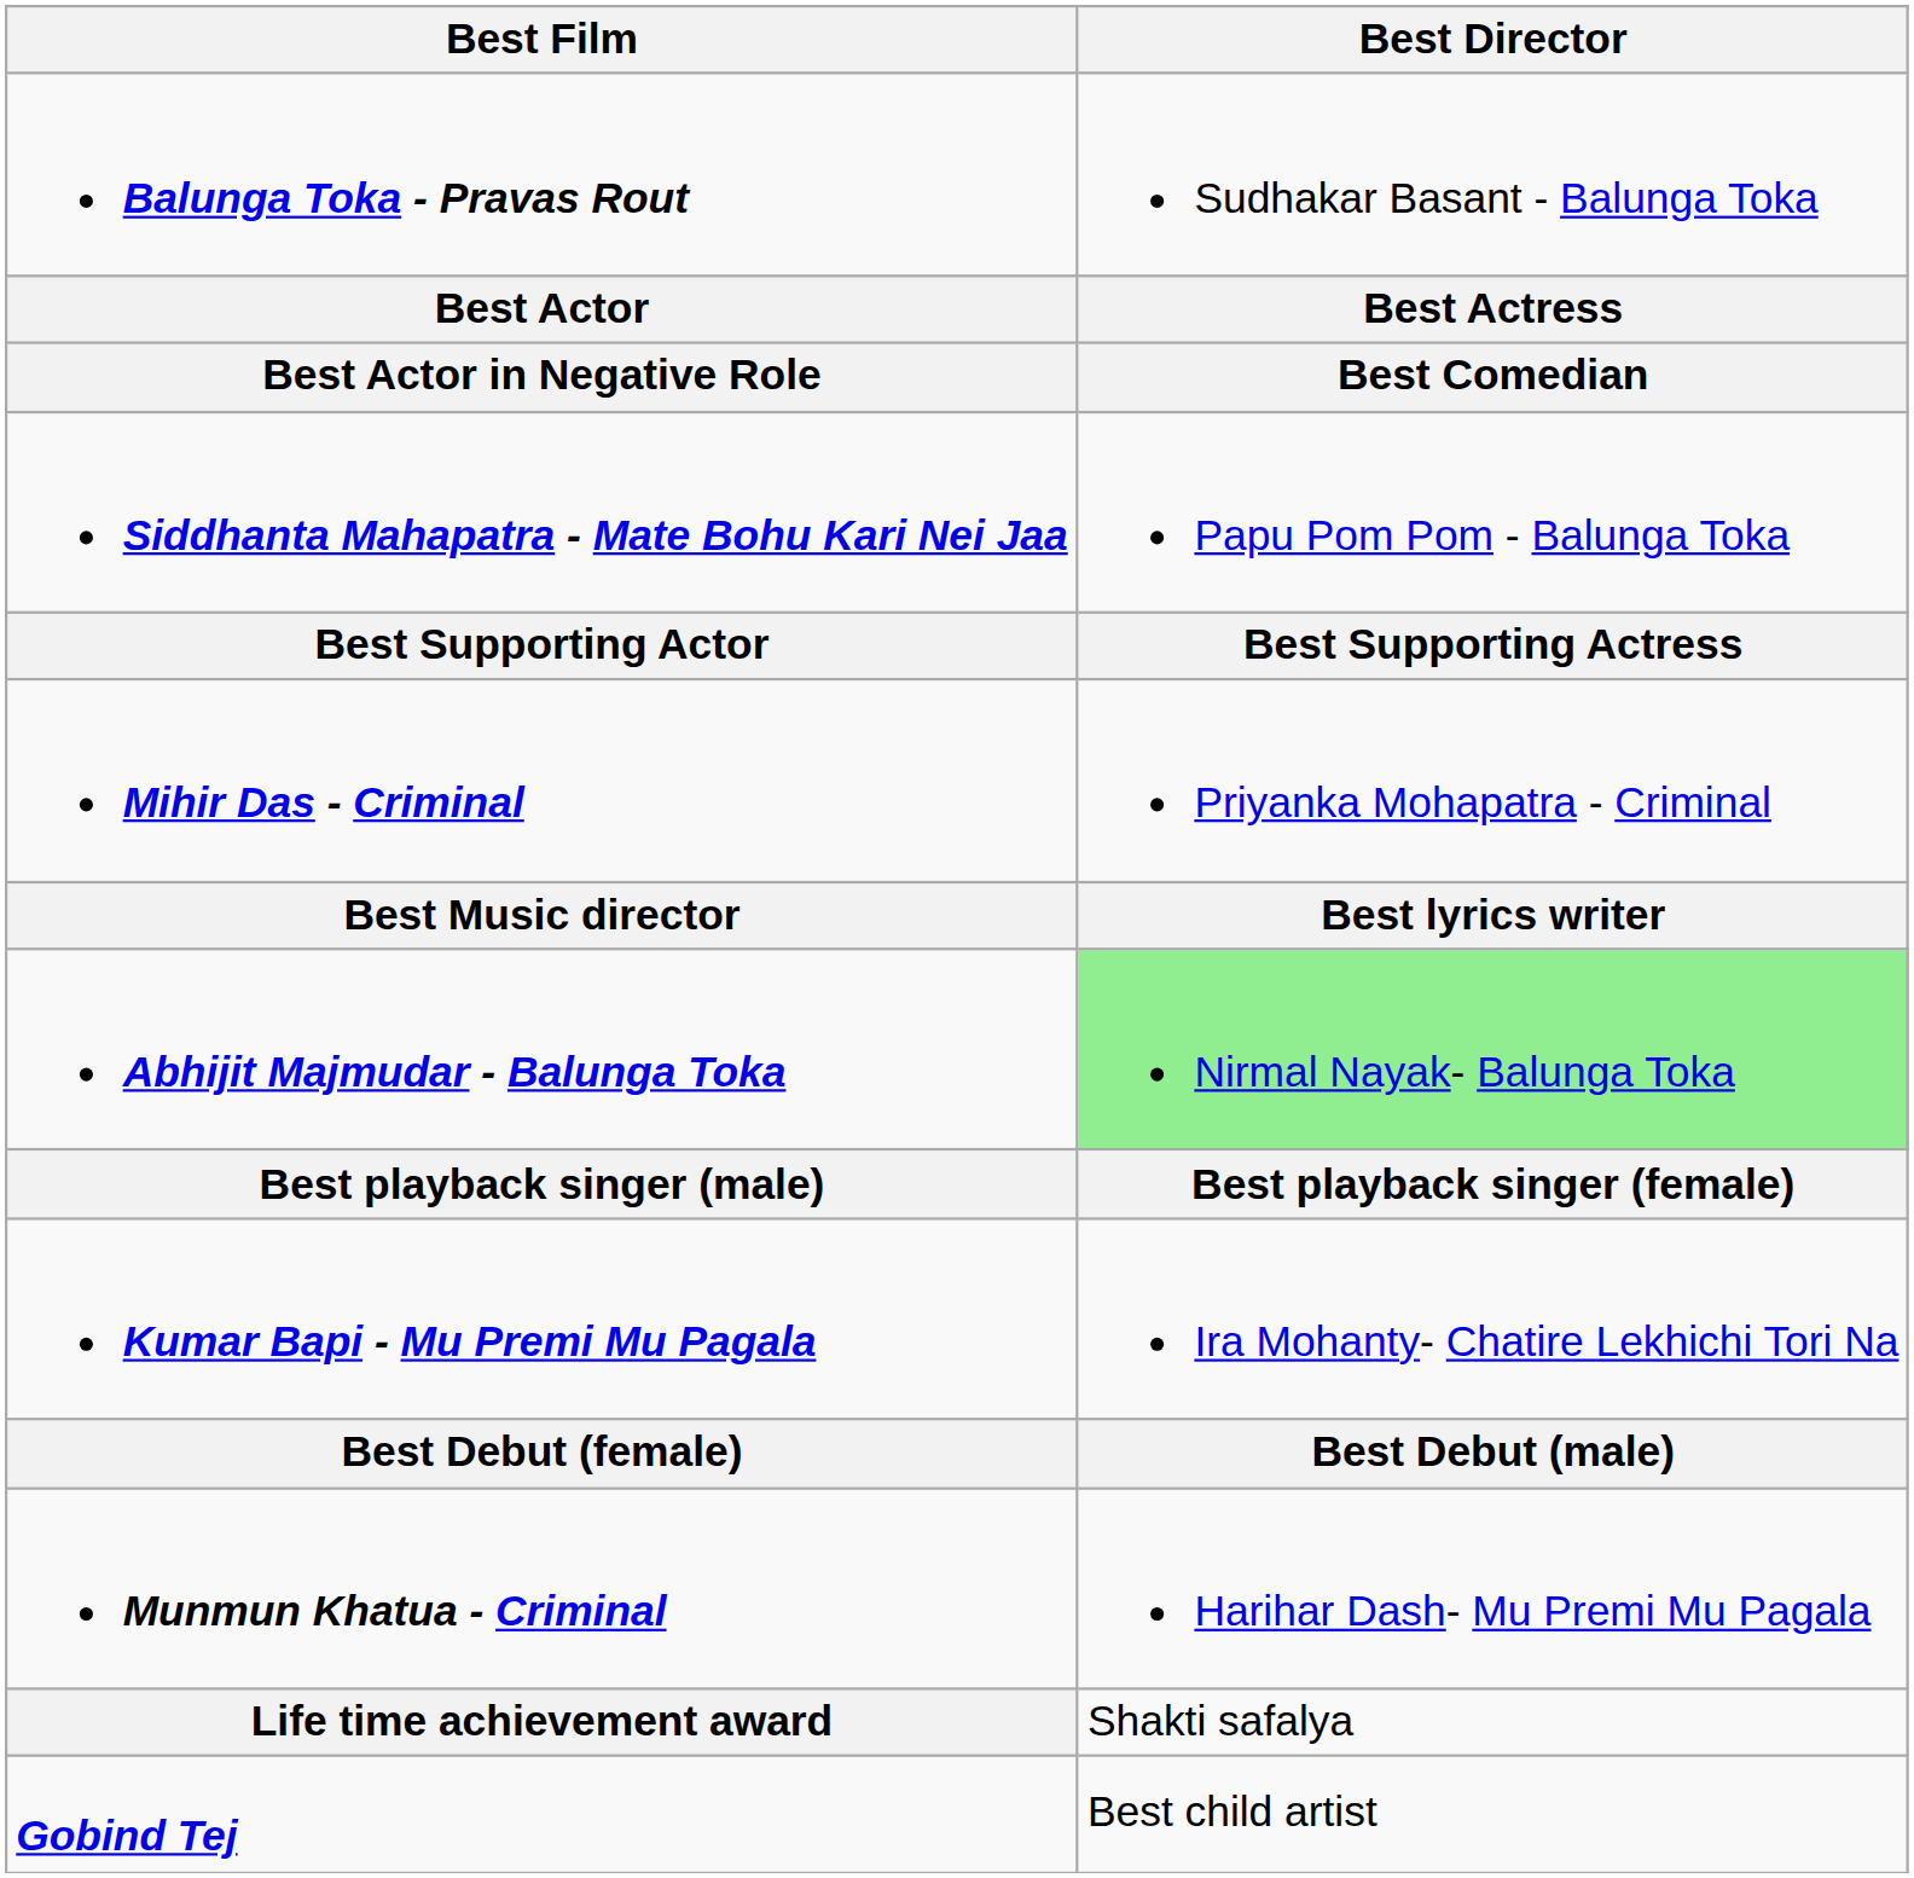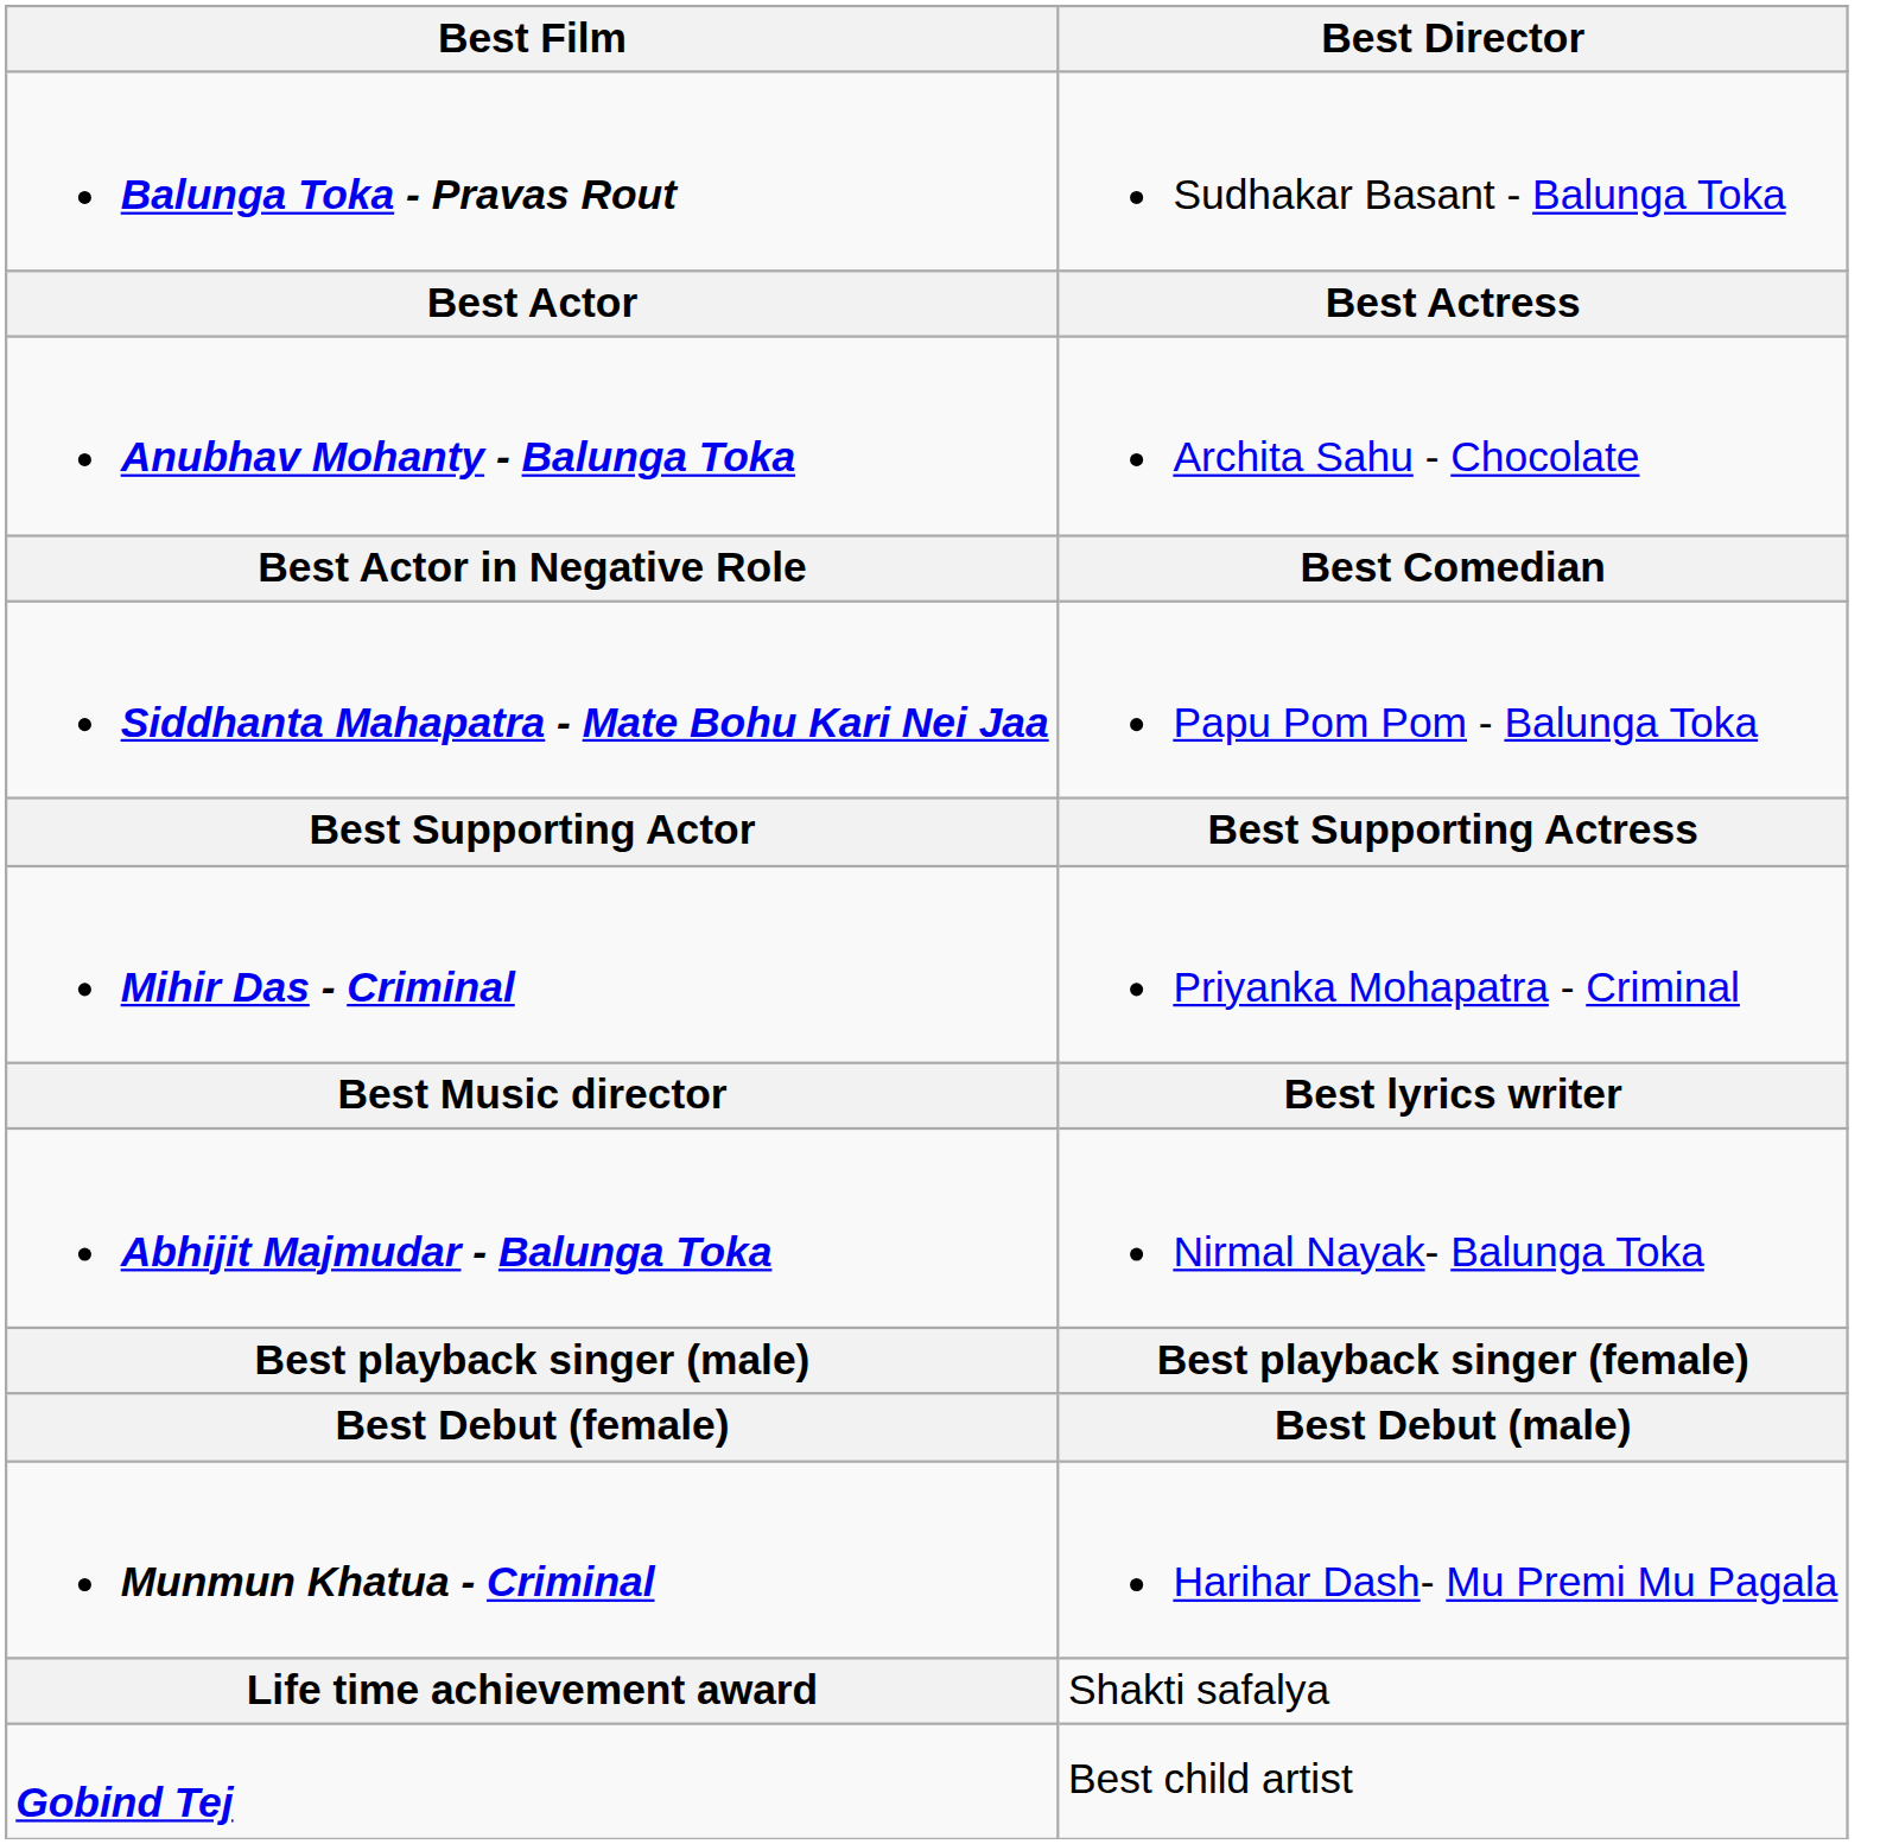+ row: Anubhav Mohanty - Balunga Toka | Archita Sahu - Chocolate
Abhijit Majmudar - Balunga Toka | Best Director: lightgreen background -> no background
- row: Kumar Bapi - Mu Premi Mu Pagala | Ira Mohanty- Chatire Lekhichi Tori Na
